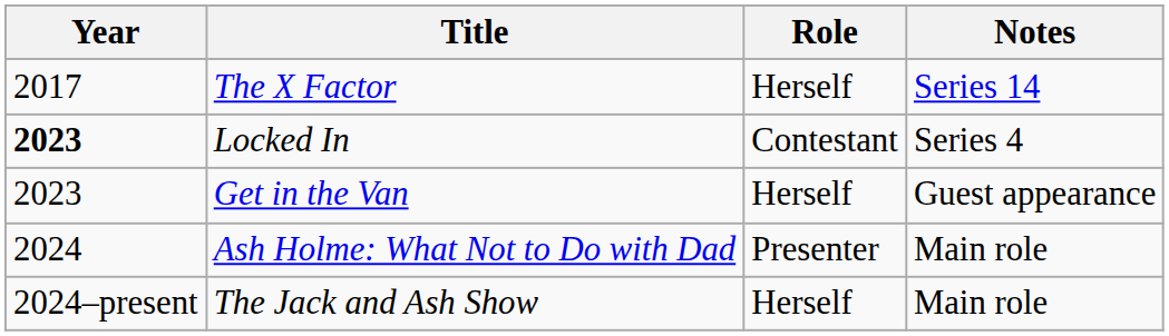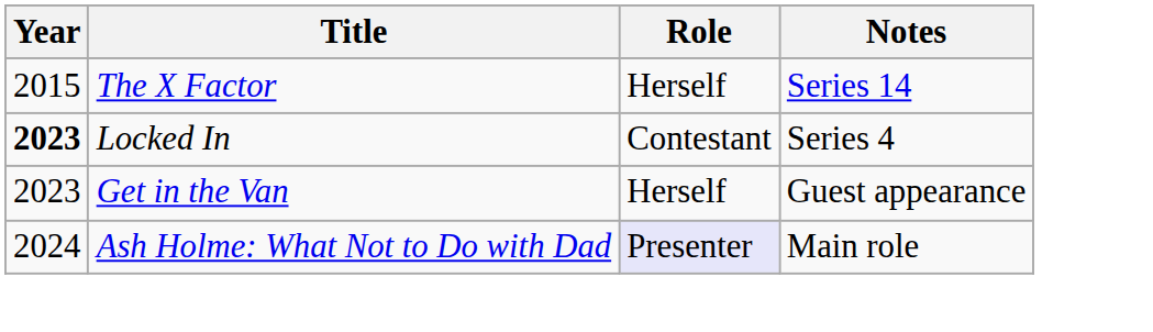The X Factor | Year: 2017 -> 2015
Ash Holme: What Not to Do with Dad | Role: no background -> lavender background
- row: 2024–present | The Jack and Ash Show | Herself | Main role
